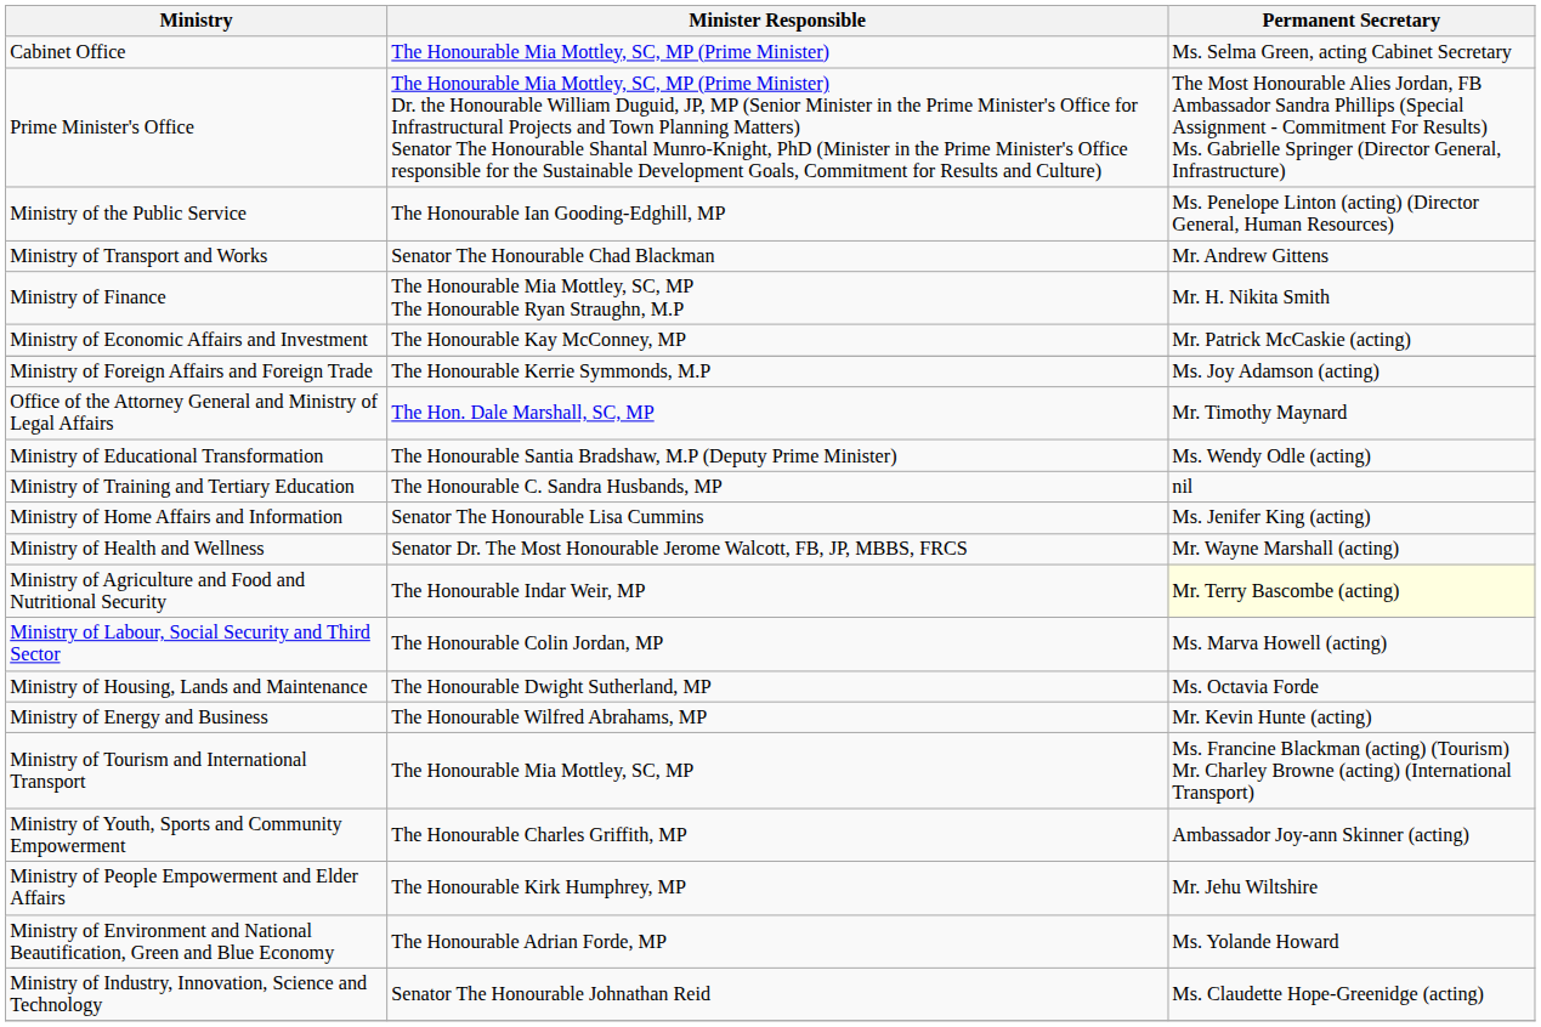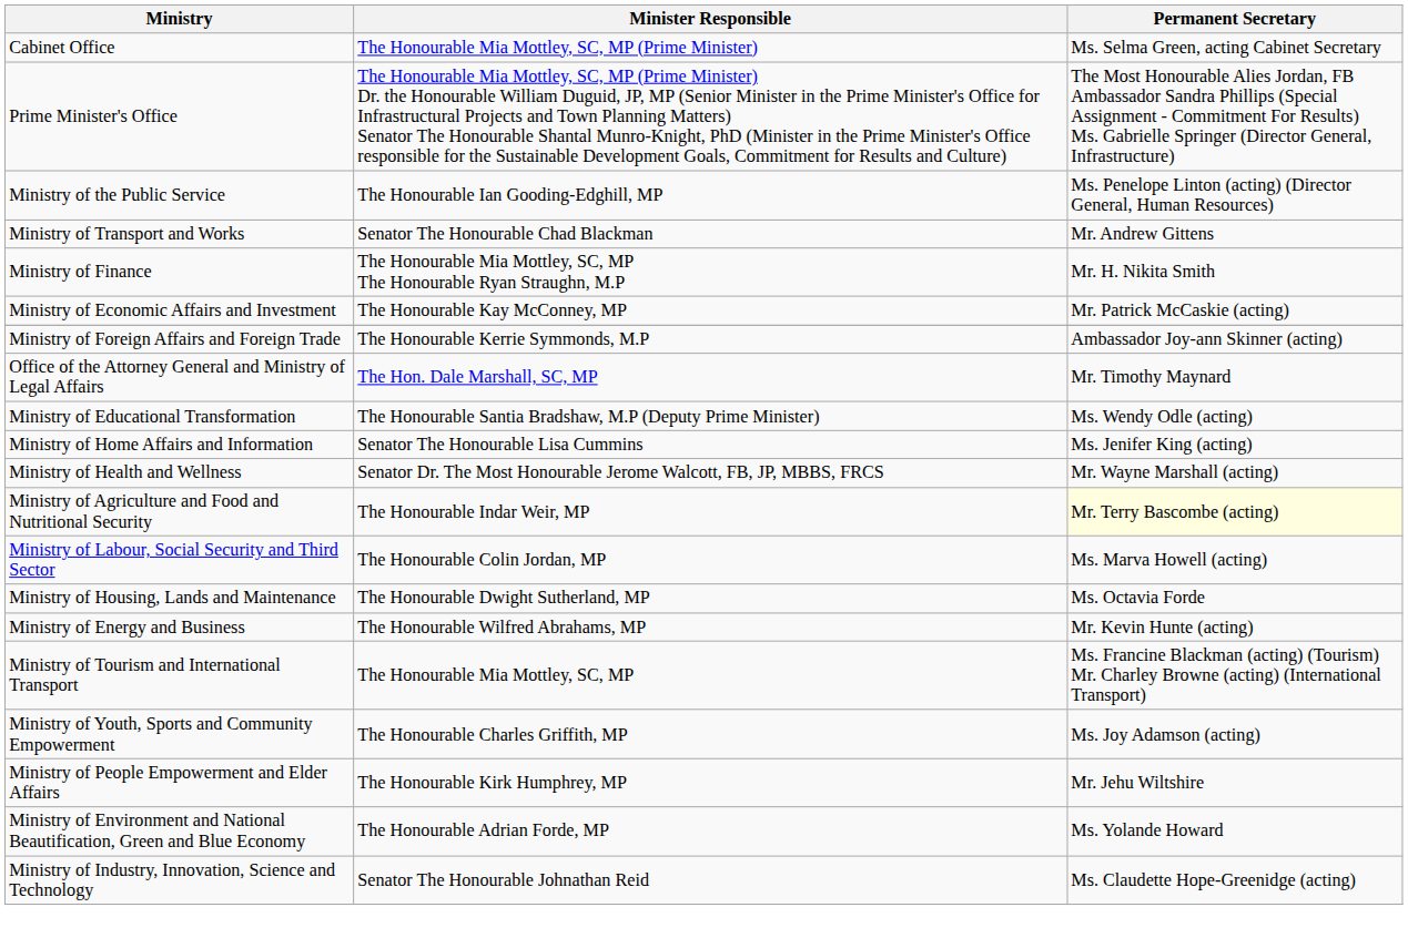Ministry of Foreign Affairs and Foreign Trade | Permanent Secretary: Ms. Joy Adamson (acting) -> Ambassador Joy-ann Skinner (acting)
- row: Ministry of Training and Tertiary Education | The Honourable C. Sandra Husbands, MP | nil
Ministry of Youth, Sports and Community Empowerment | Permanent Secretary: Ambassador Joy-ann Skinner (acting) -> Ms. Joy Adamson (acting)
